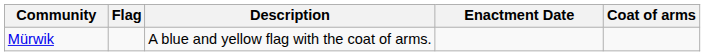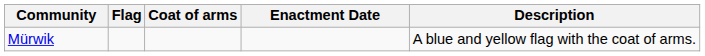columns swapped: Coat of arms <-> Description
